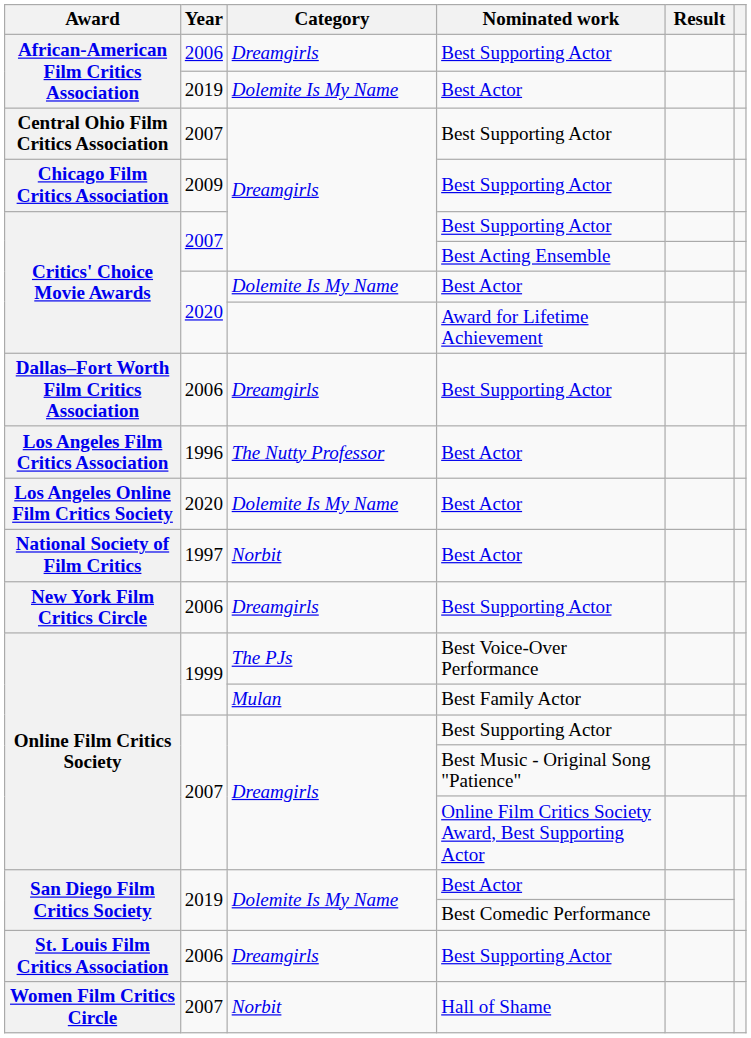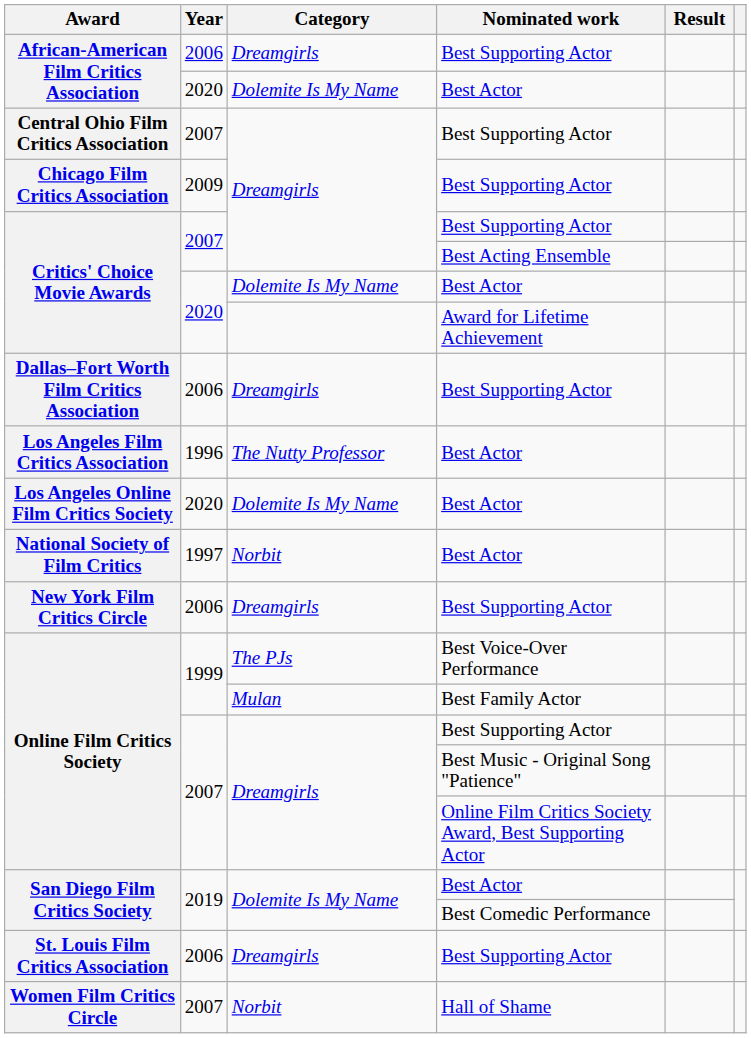African-American Film Critics Association / Best Actor | Year: 2019 -> 2020
